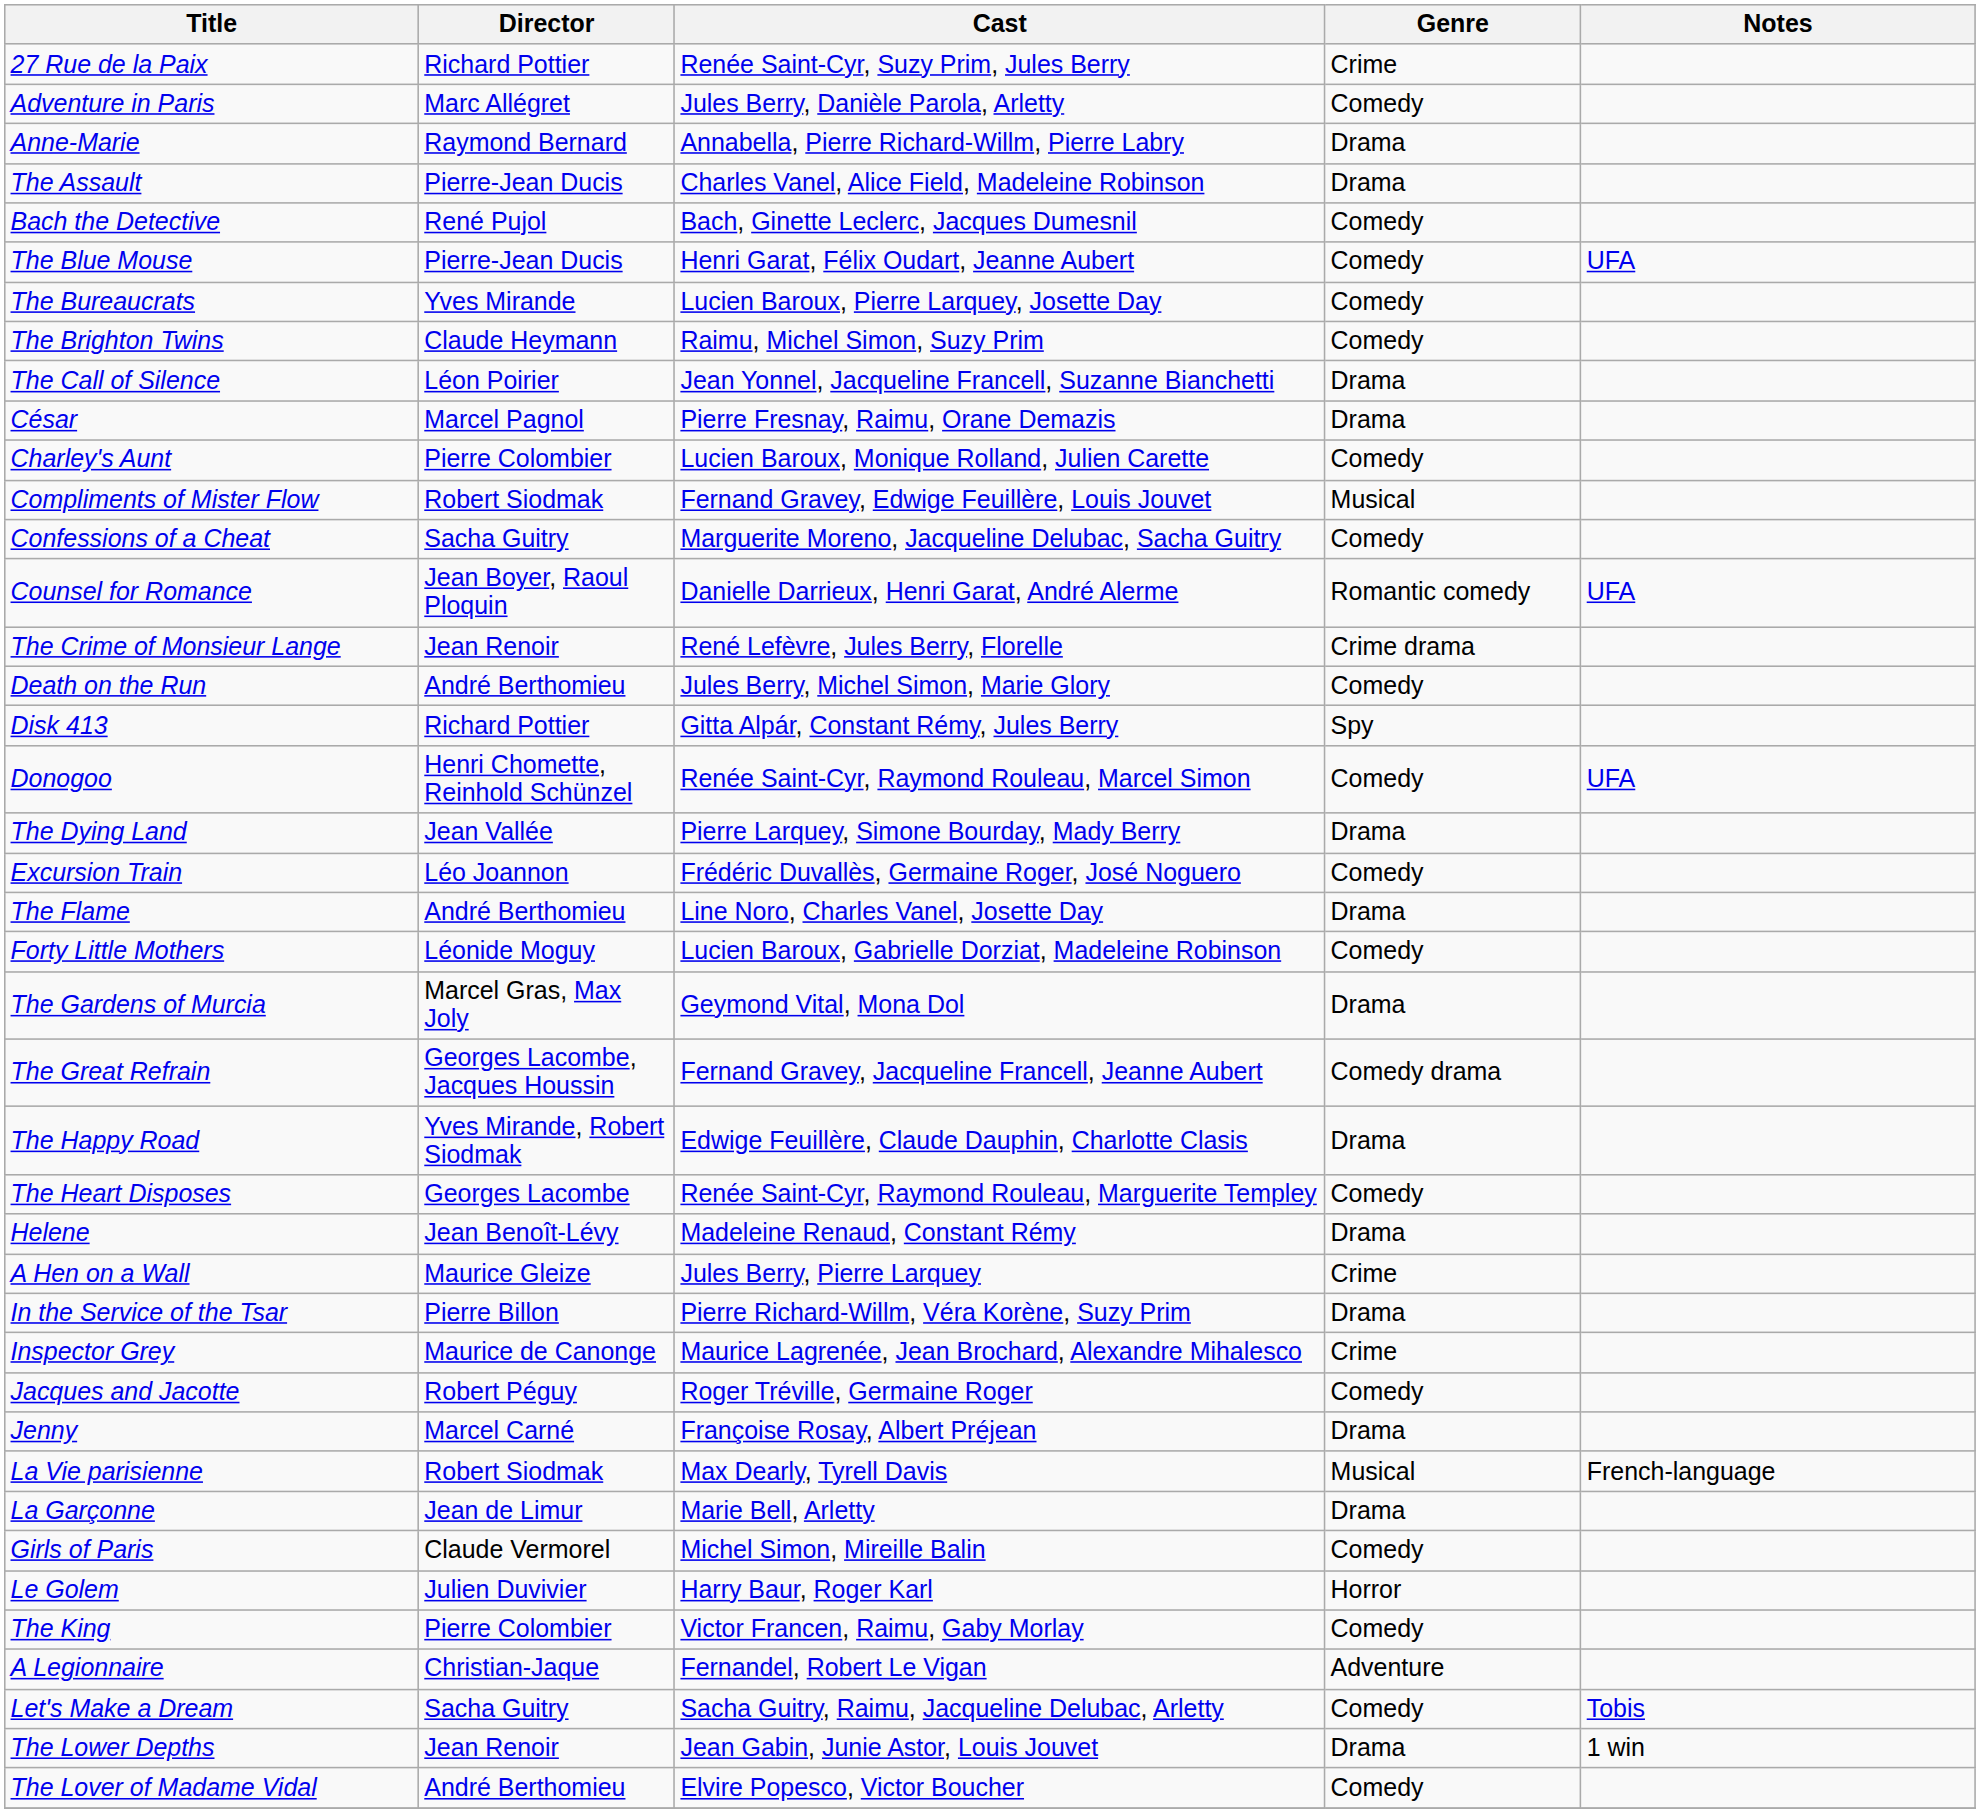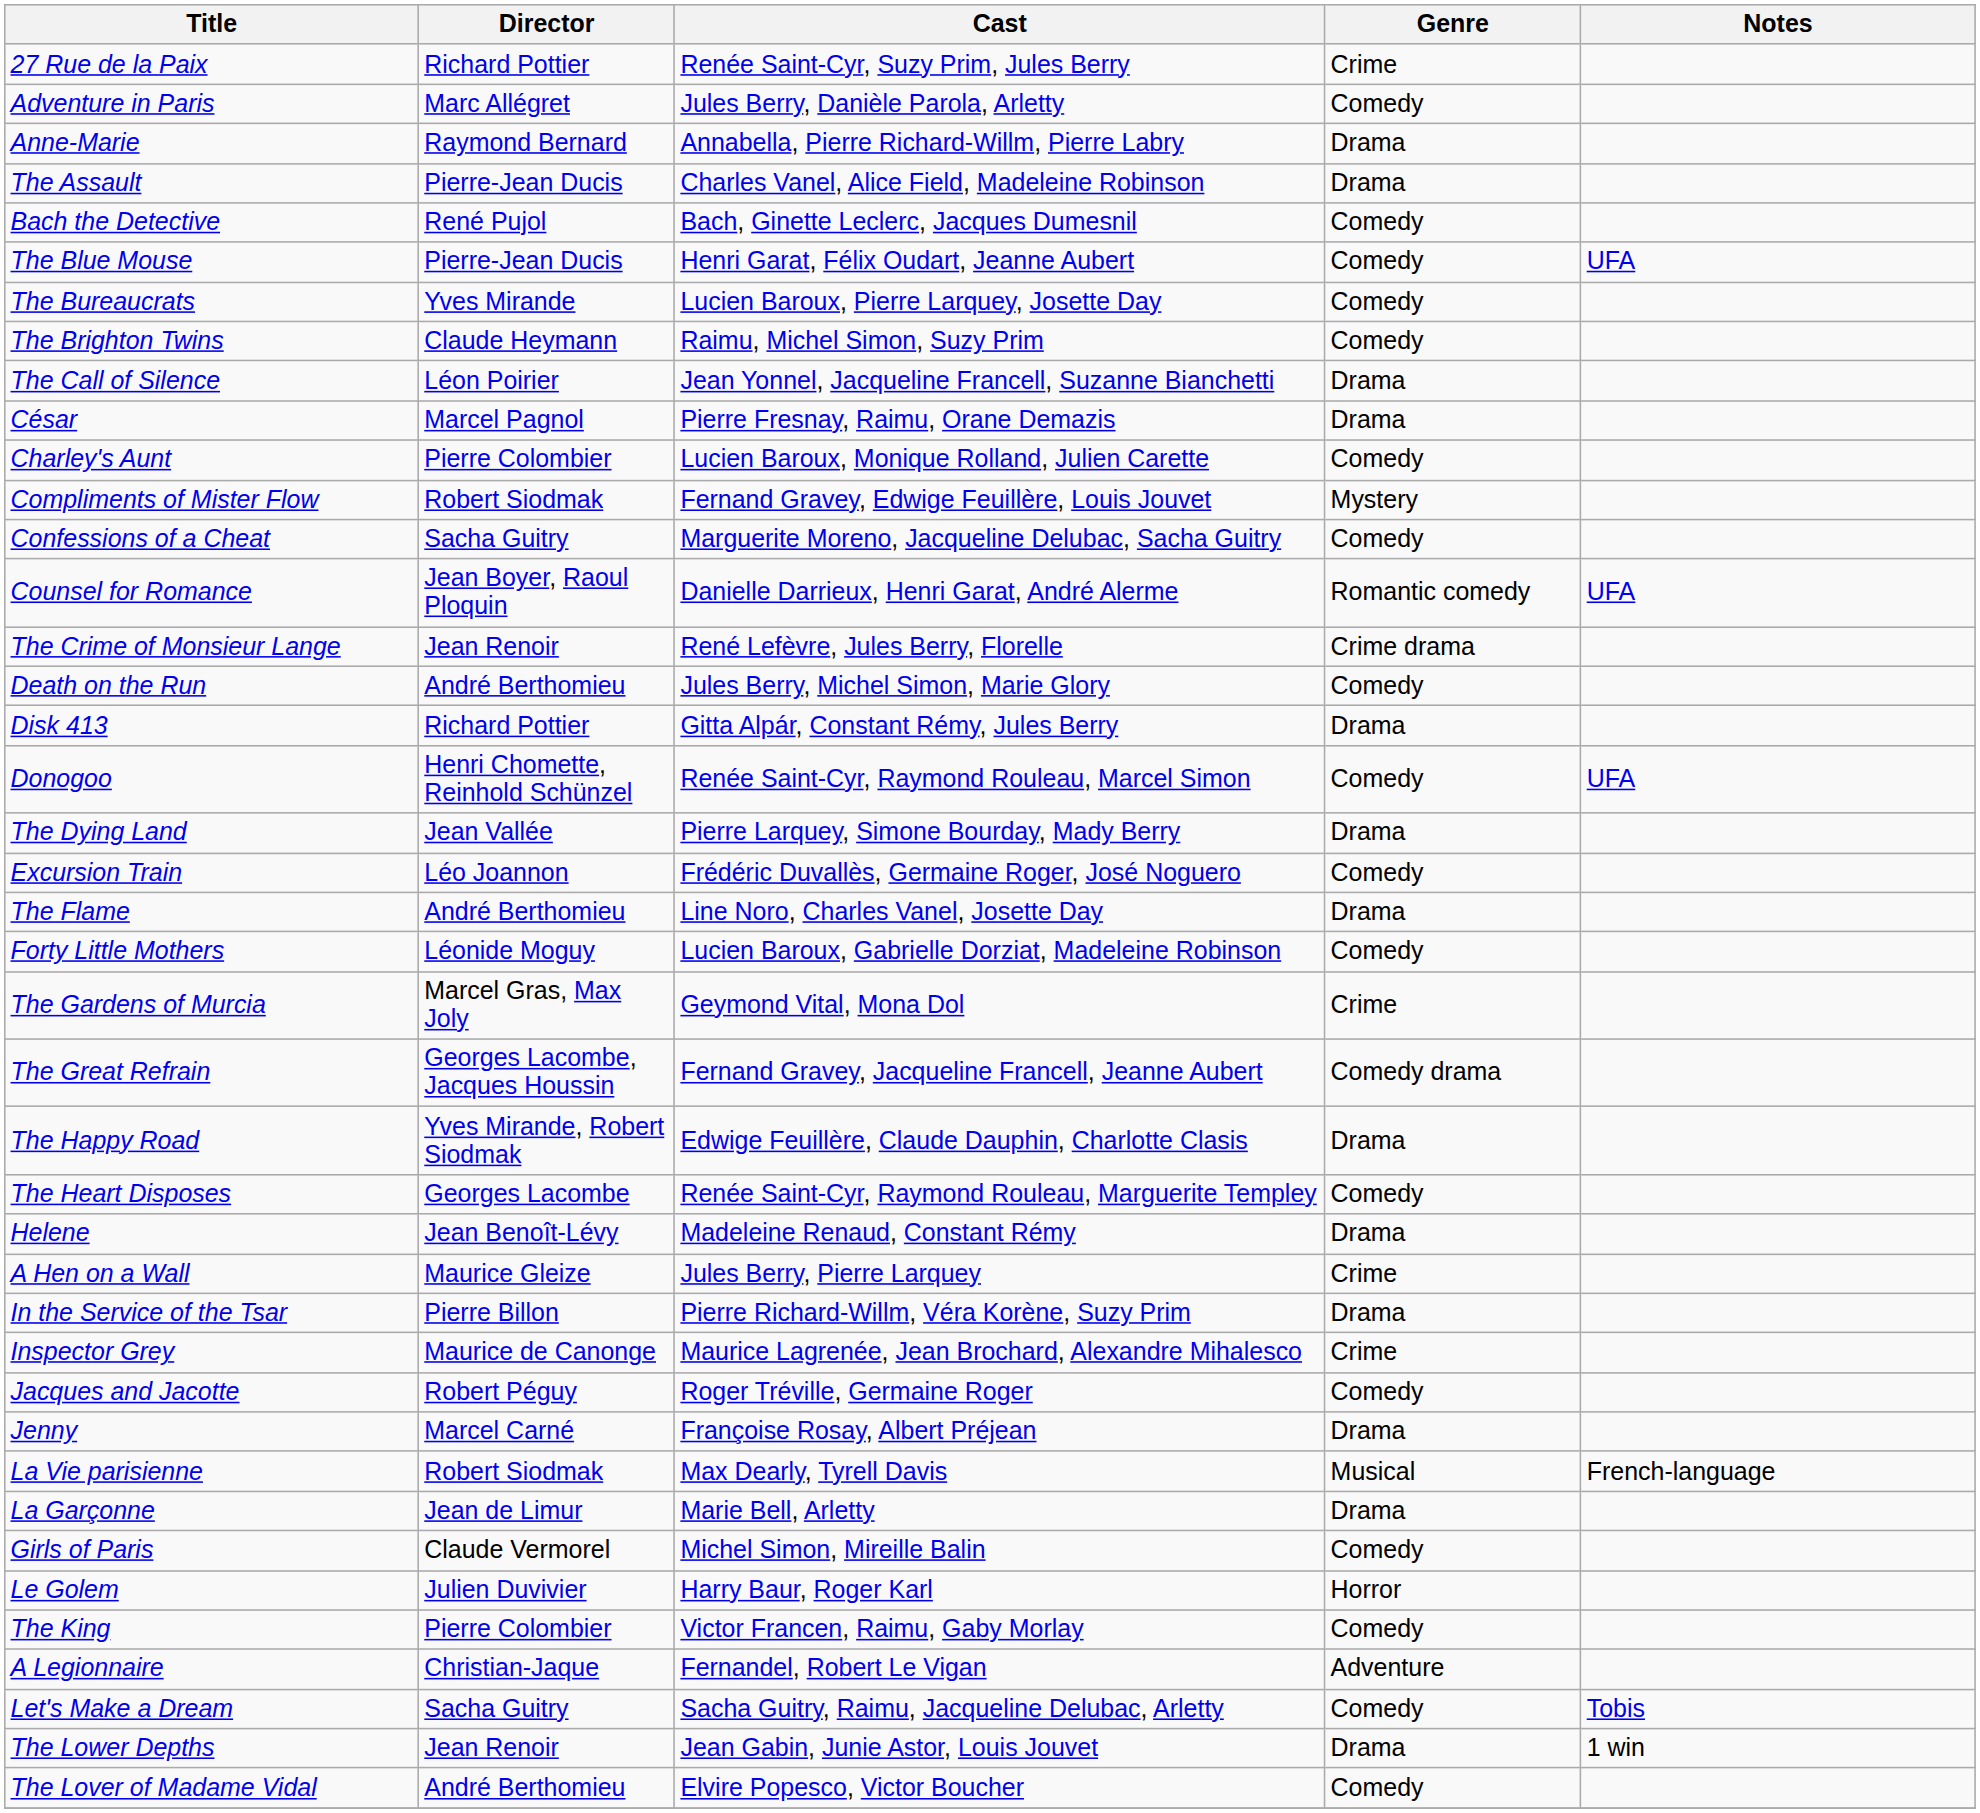Compliments of Mister Flow | Genre: Musical -> Mystery
Disk 413 | Genre: Spy -> Drama
The Gardens of Murcia | Genre: Drama -> Crime
